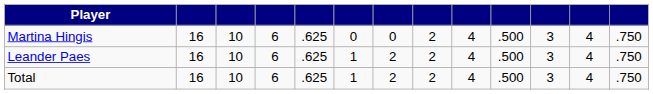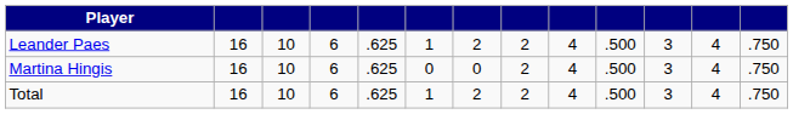rows swapped: Martina Hingis <-> Leander Paes
